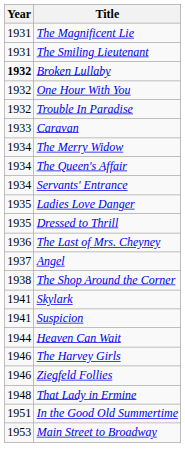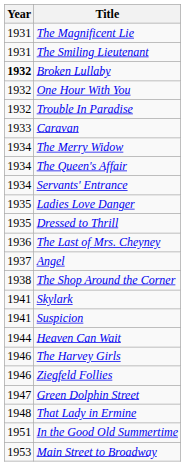+ row: 1947 | Green Dolphin Street
